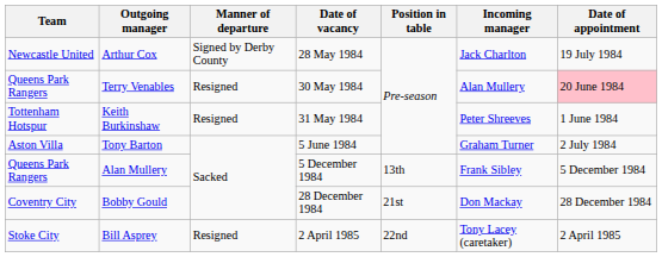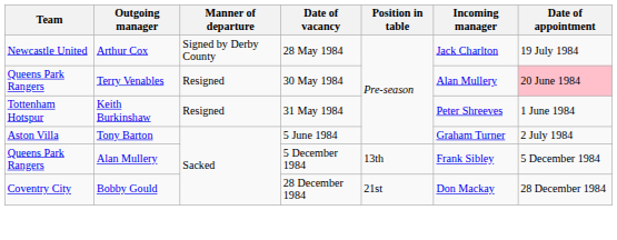- row: Stoke City | Bill Asprey | Resigned | 2 April 1985 | 22nd | Tony Lacey (caretaker) | 2 April 1985
